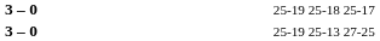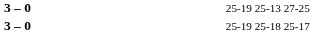rows swapped: 25-19 25-18 25-17 <-> 25-19 25-13 27-25
